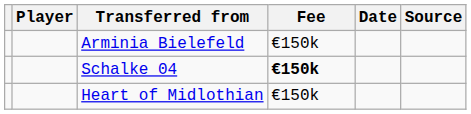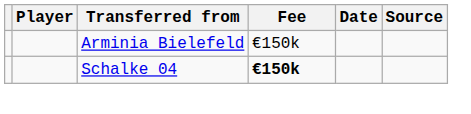- row: Heart of Midlothian | €150k
